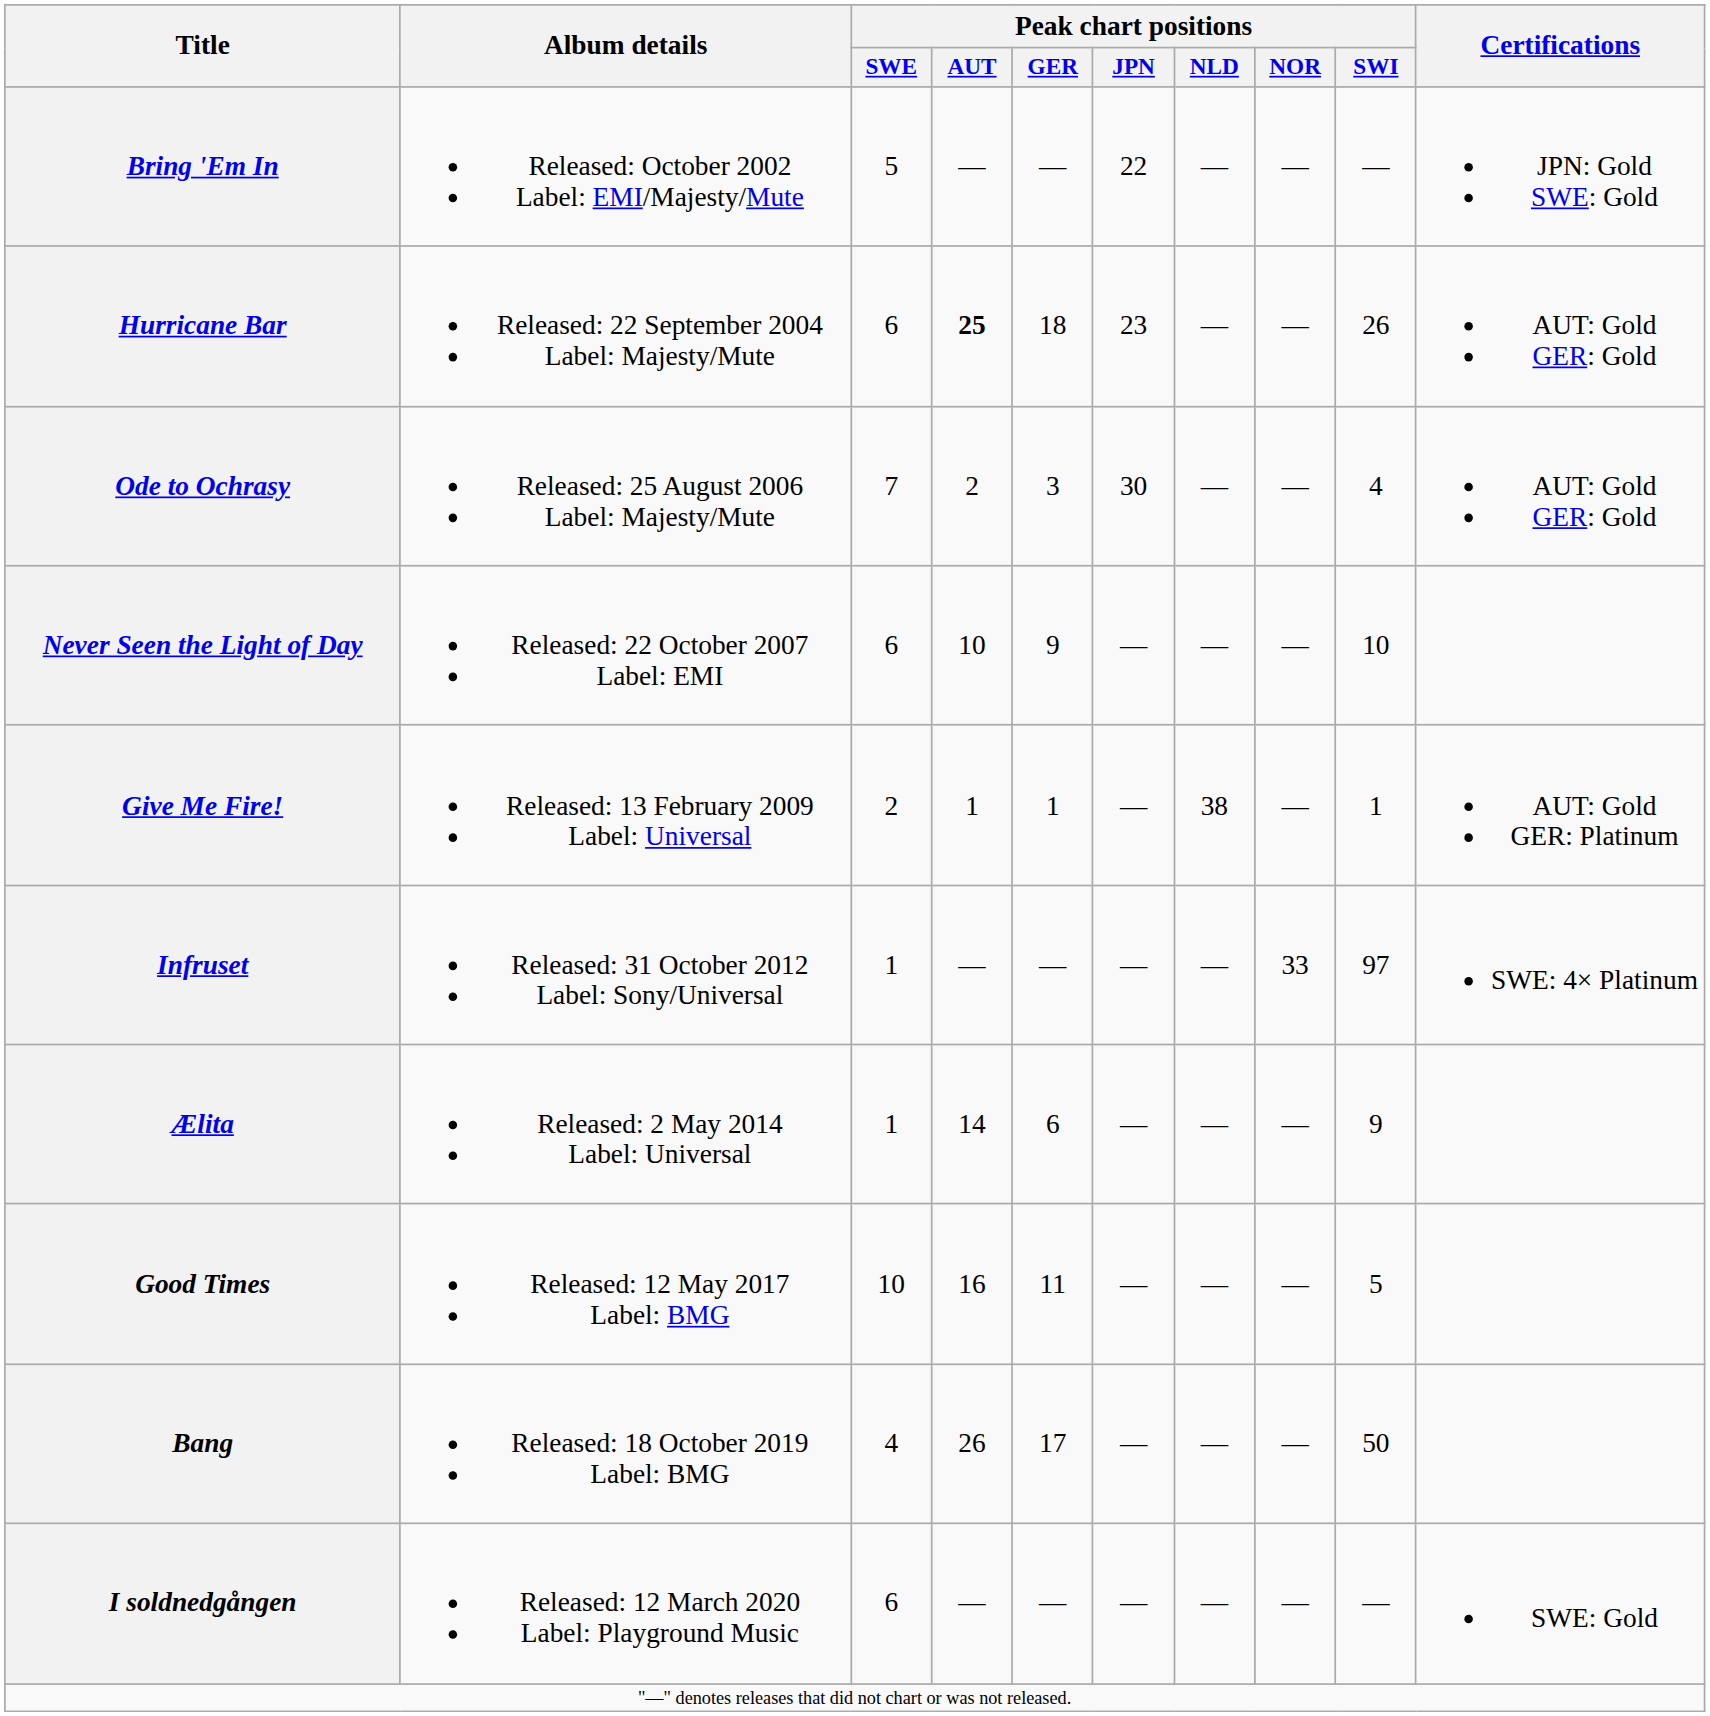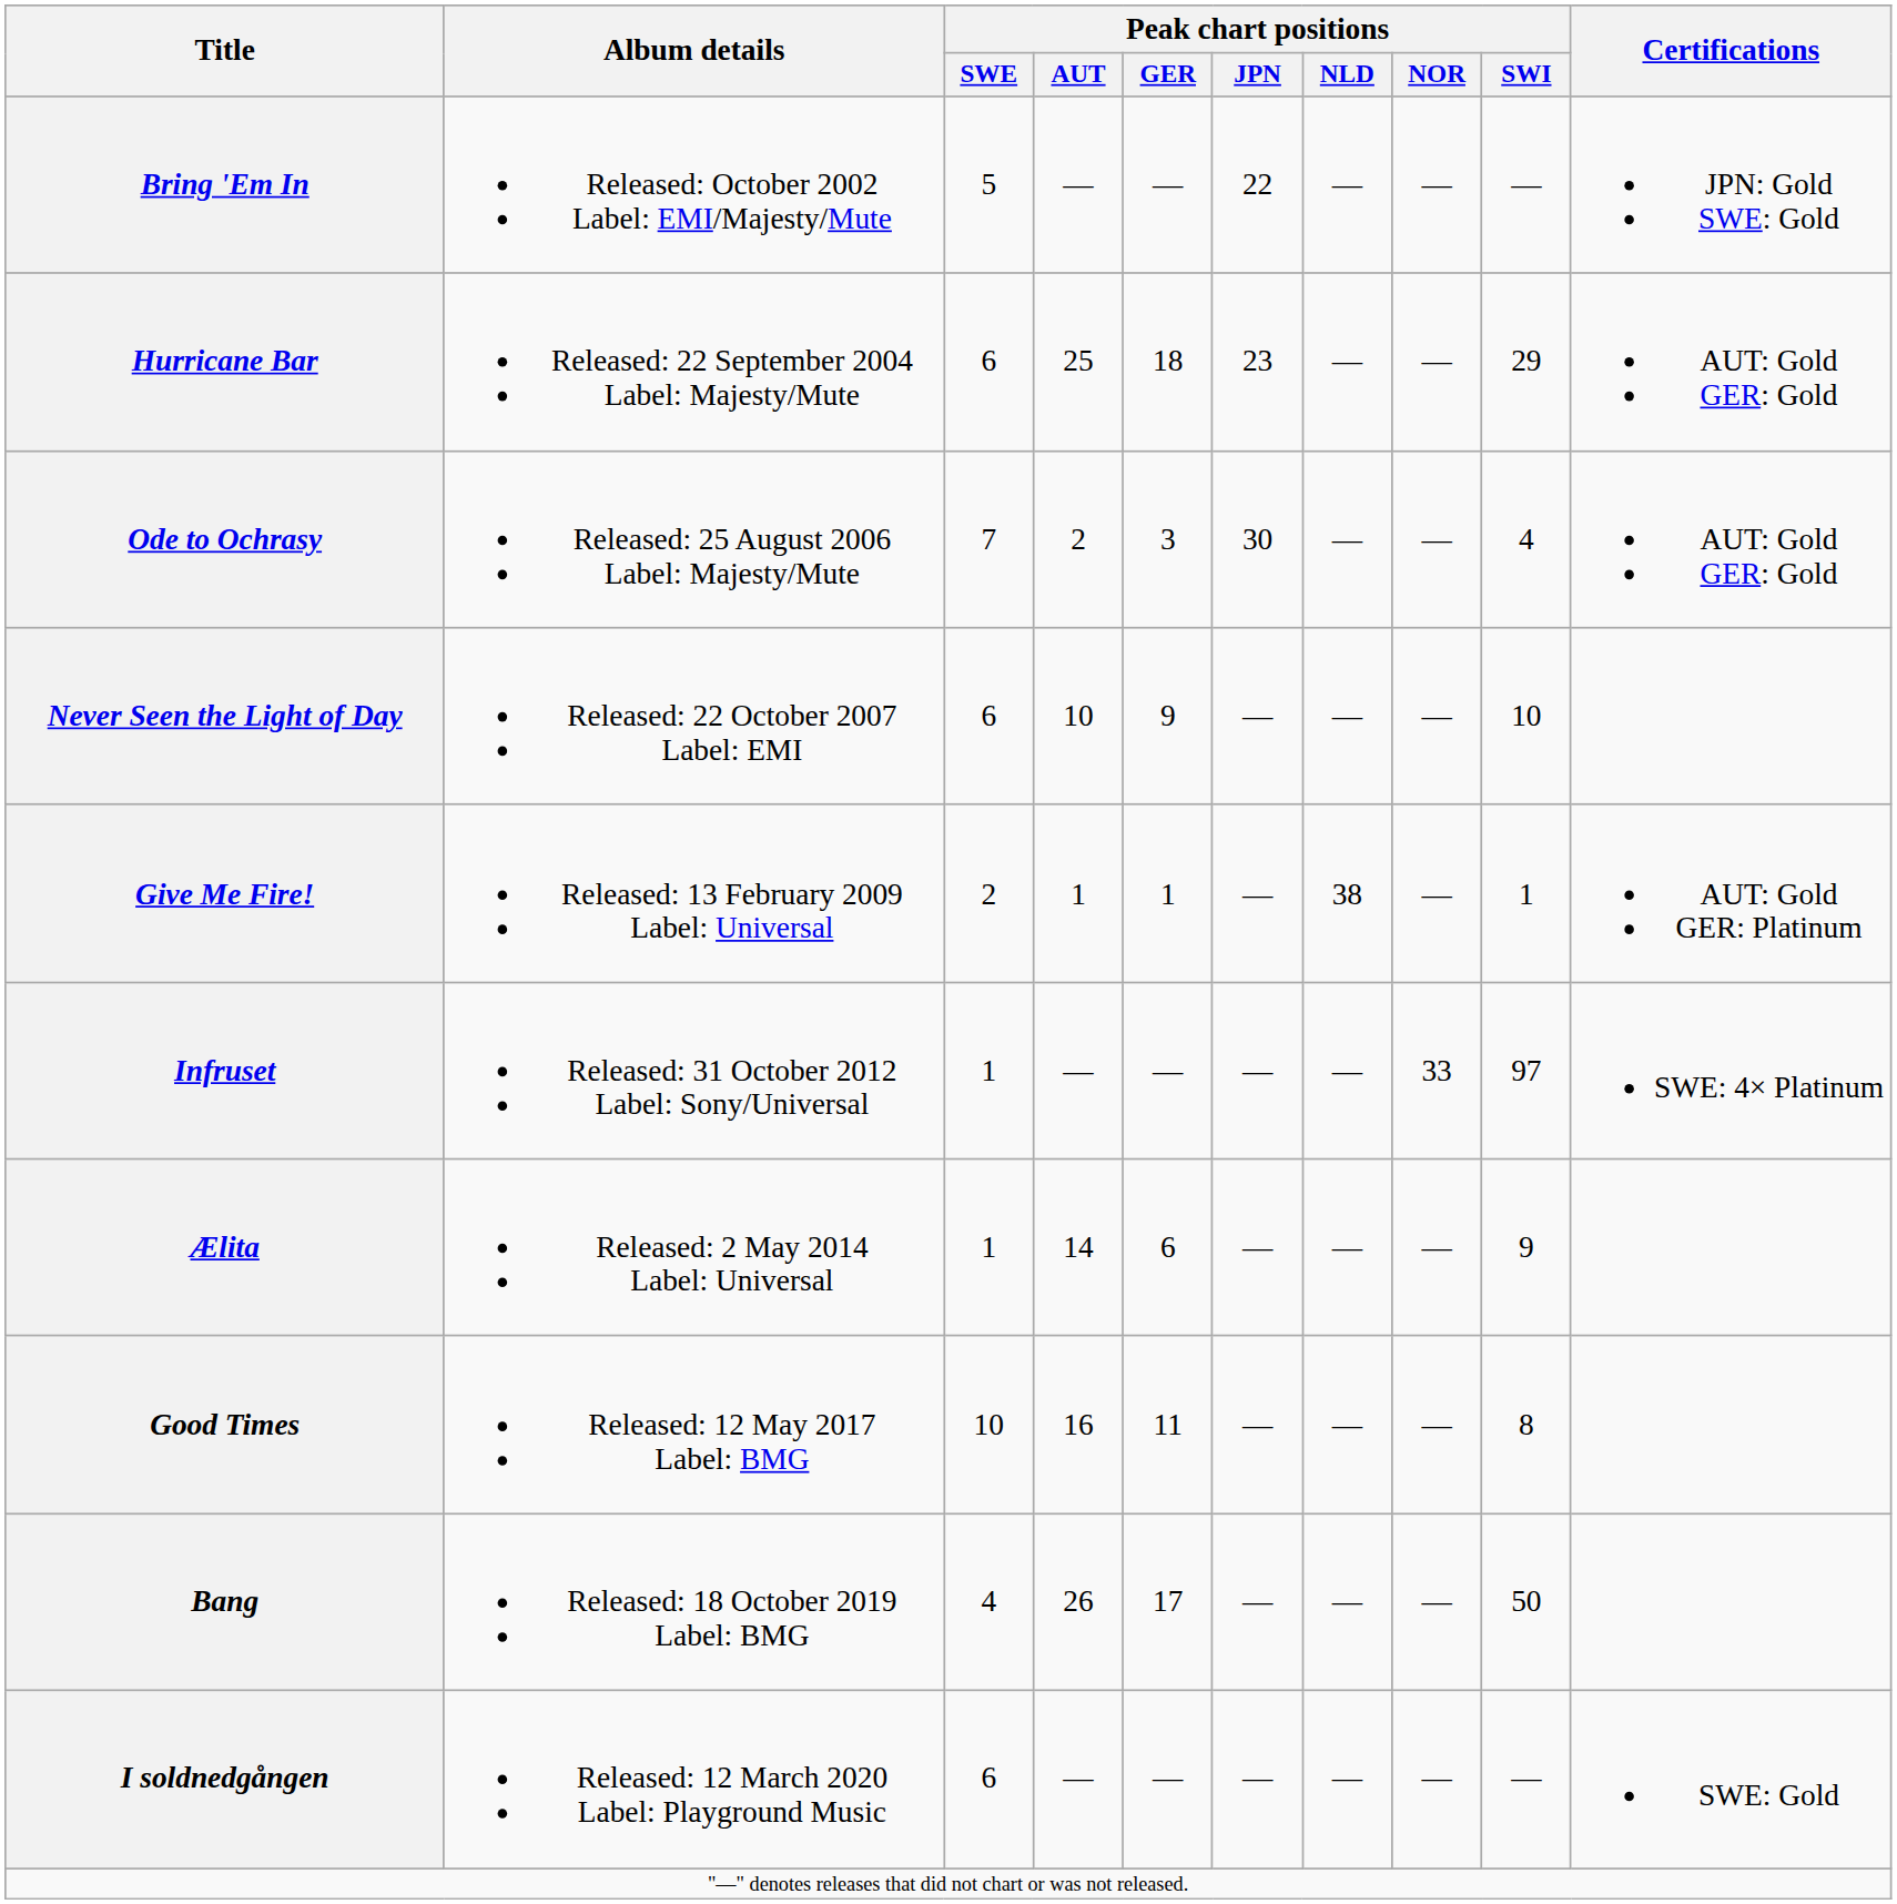Hurricane Bar | Peak chart positions / AUT: bold -> normal
Hurricane Bar | Peak chart positions / SWI: 26 -> 29
Good Times | Peak chart positions / SWI: 5 -> 8
